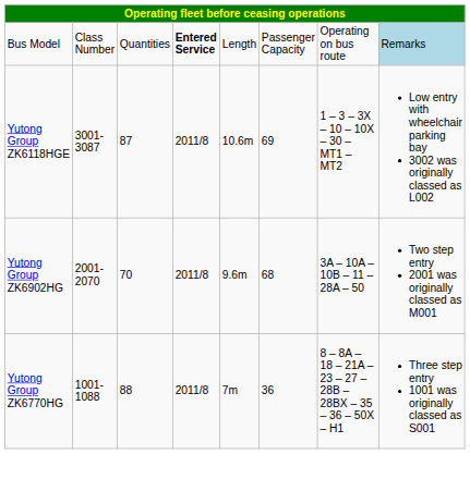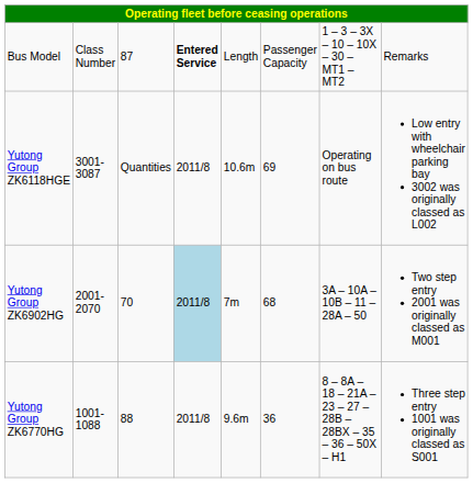Bus Model | column 3: Quantities -> 87
Bus Model | column 7: Operating on bus route -> 1 – 3 – 3X – 10 – 10X – 30 – MT1 – MT2
Bus Model | column 8: lightblue background -> no background
Yutong Group ZK6118HGE | column 3: 87 -> Quantities
Yutong Group ZK6118HGE | column 7: 1 – 3 – 3X – 10 – 10X – 30 – MT1 – MT2 -> Operating on bus route
Yutong Group ZK6902HG | column 4: no background -> lightblue background
Yutong Group ZK6902HG | column 5: 9.6m -> 7m
Yutong Group ZK6770HG | column 5: 7m -> 9.6m
